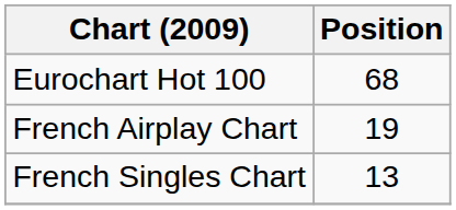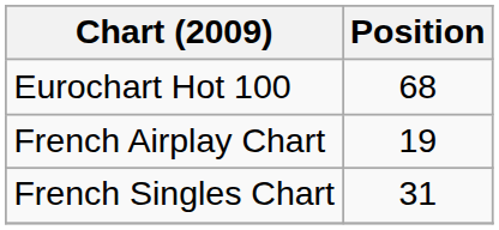French Singles Chart | Position: 13 -> 31
